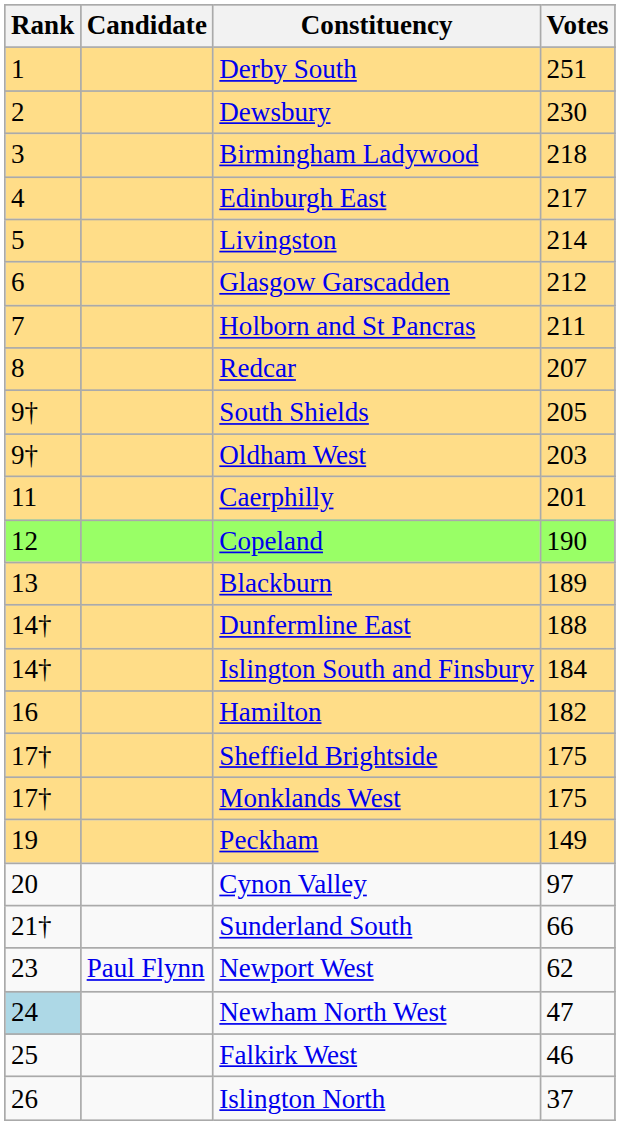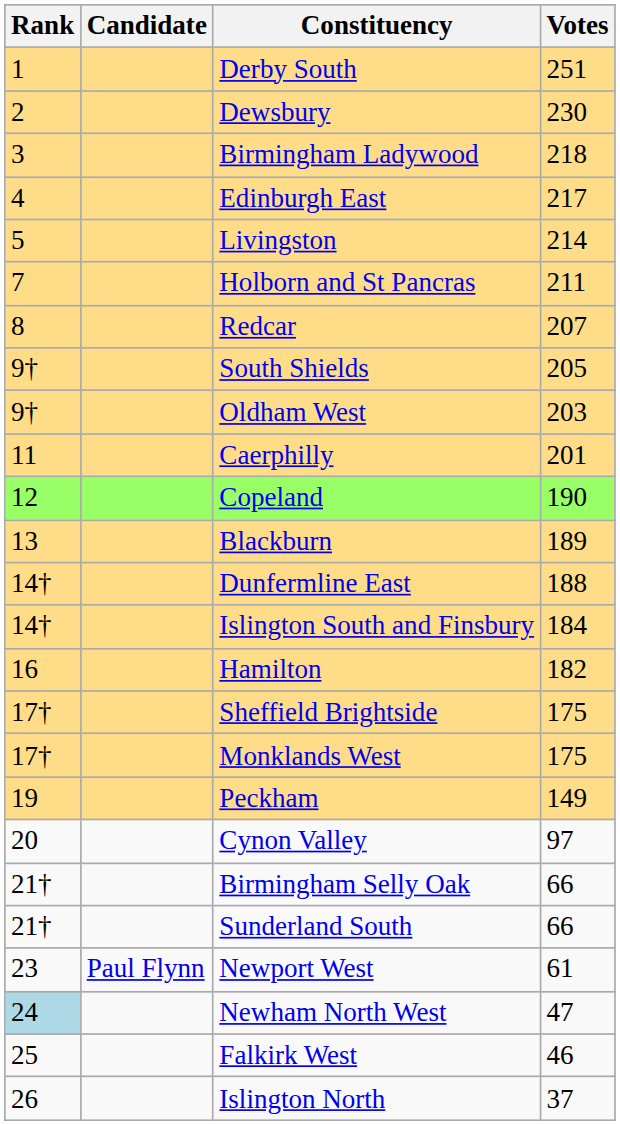- row: 6 | Glasgow Garscadden | 212
+ row: 21† | Birmingham Selly Oak | 66
Newport West | Votes: 62 -> 61
